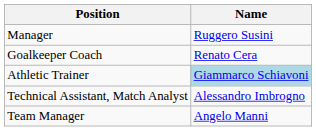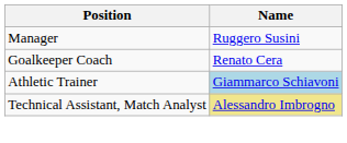Technical Assistant, Match Analyst | Name: no background -> khaki background
- row: Team Manager | Angelo Manni
